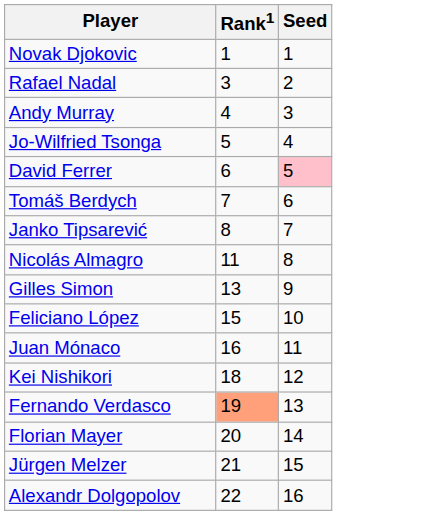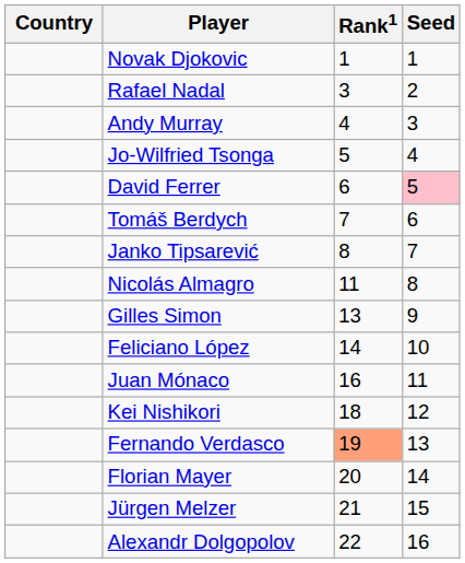+ column: Country
Feliciano López | Rank1: 15 -> 14
